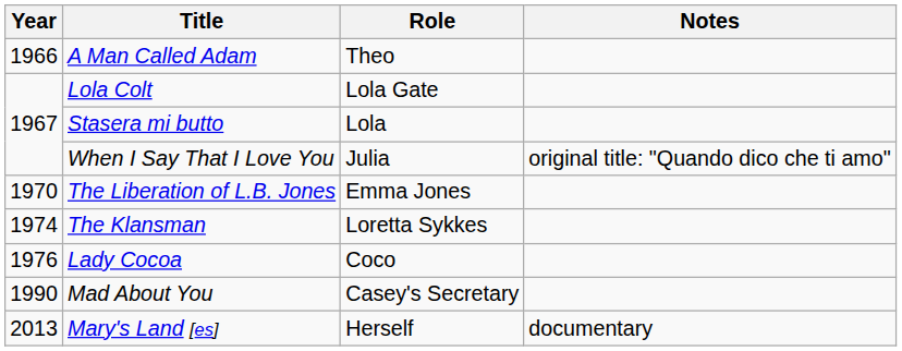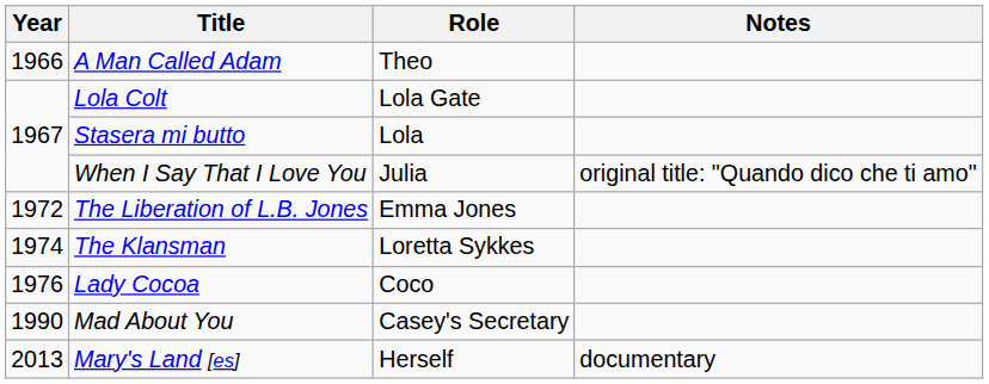The Liberation of L.B. Jones | Year: 1970 -> 1972
